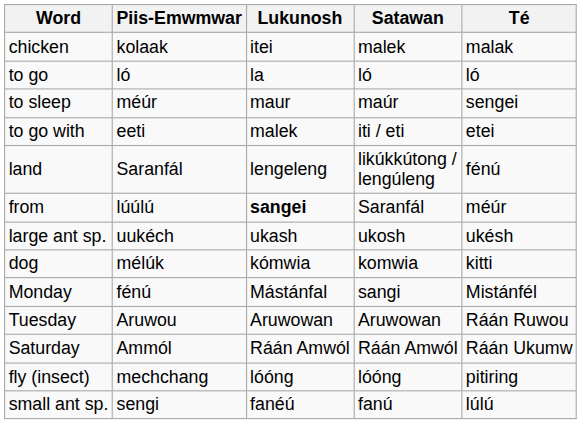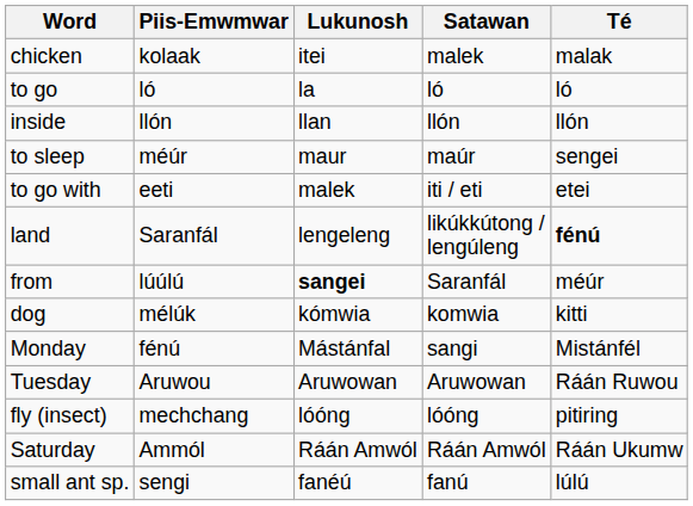+ row: inside | llón | llan | llón | llón
land | Té: normal -> bold
- row: large ant sp. | uukéch | ukash | ukosh | ukésh
rows swapped: Saturday <-> fly (insect)
